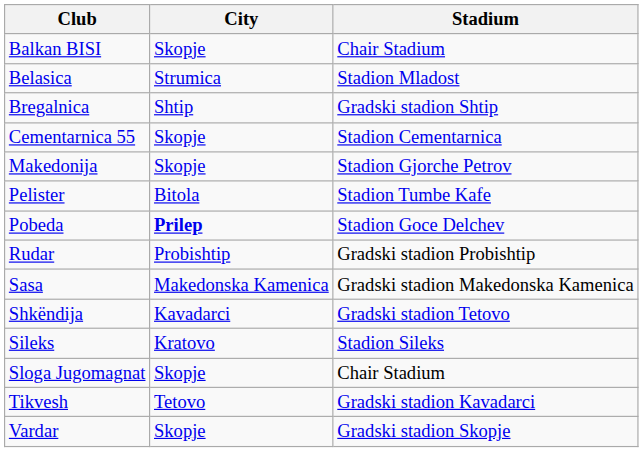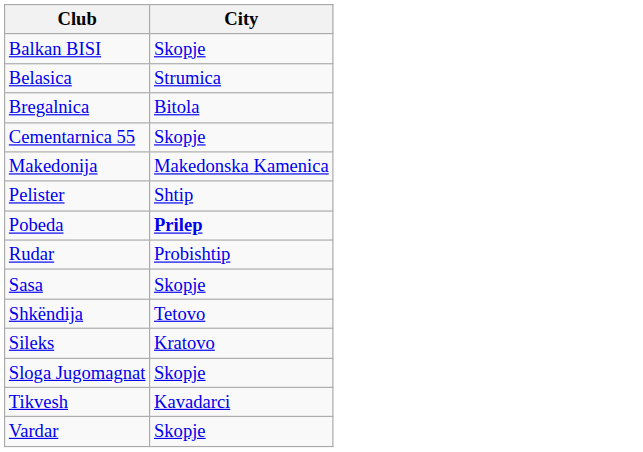- column: Stadium | Chair Stadium | Stadion Mladost | Gradski stadion Shtip | Stadion Cementarnica | Stadion Gjorche Petrov | Stadion Tumbe Kafe | Stadion Goce Delchev | Gradski stadion Probishtip | Gradski stadion Makedonska Kamenica | Gradski stadion Tetovo | Stadion Sileks | Chair Stadium | Gradski stadion Kavadarci | Gradski stadion Skopje
Bregalnica | City: Shtip -> Bitola
Makedonija | City: Skopje -> Makedonska Kamenica
Pelister | City: Bitola -> Shtip
Sasa | City: Makedonska Kamenica -> Skopje
Shkëndija | City: Kavadarci -> Tetovo
Tikvesh | City: Tetovo -> Kavadarci
